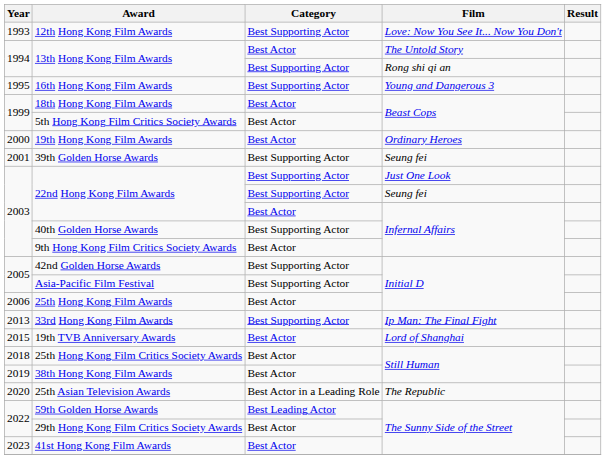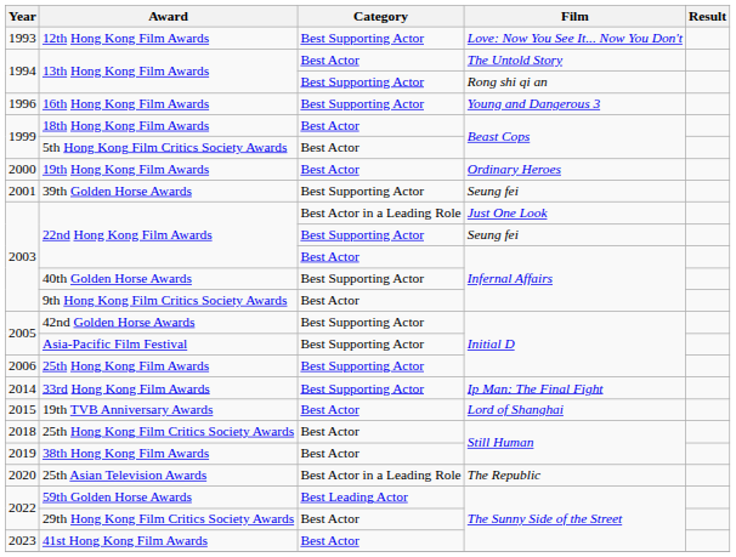16th Hong Kong Film Awards | Year: 1995 -> 1996
22nd Hong Kong Film Awards / Just One Look | Category: Best Supporting Actor -> Best Actor in a Leading Role
25th Hong Kong Film Awards | Category: Best Actor -> Best Supporting Actor
33rd Hong Kong Film Awards | Year: 2013 -> 2014
